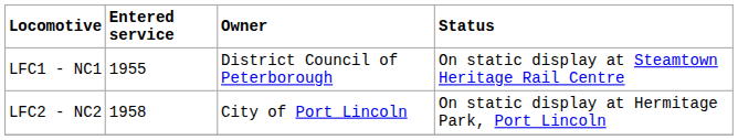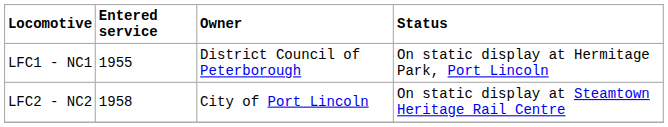LFC1 - NC1 | Status: On static display at Steamtown Heritage Rail Centre -> On static display at Hermitage Park, Port Lincoln
LFC2 - NC2 | Status: On static display at Hermitage Park, Port Lincoln -> On static display at Steamtown Heritage Rail Centre
